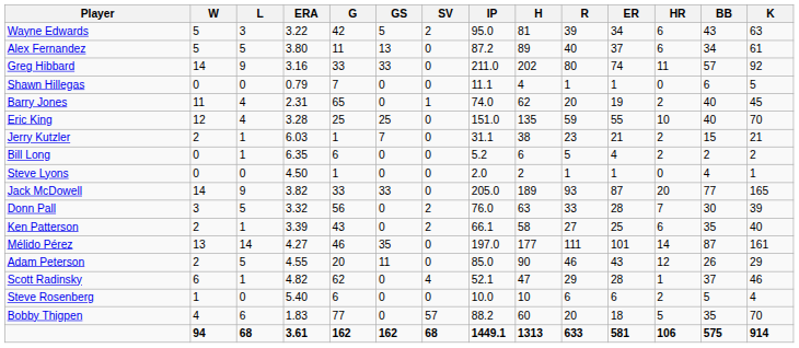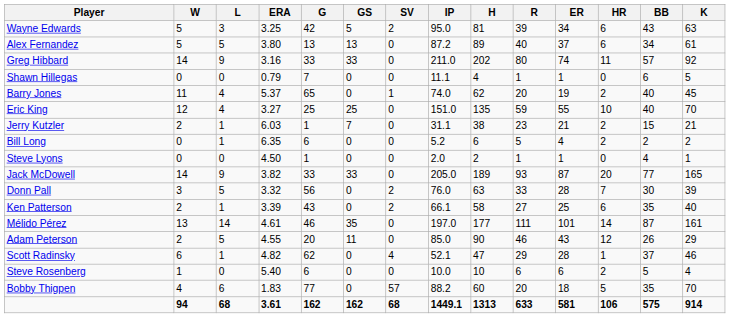Wayne Edwards | ERA: 3.22 -> 3.25
Alex Fernandez | G: 11 -> 13
Barry Jones | ERA: 2.31 -> 5.37
Eric King | ERA: 3.28 -> 3.27
Mélido Pérez | ERA: 4.27 -> 4.61
